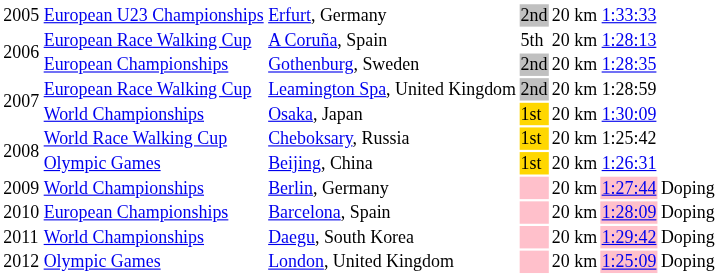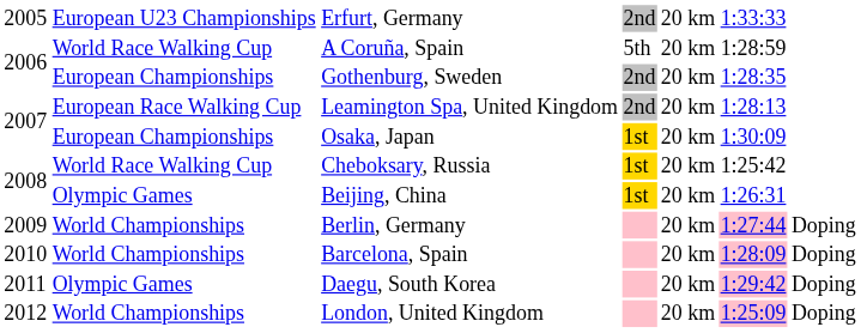A Coruña, Spain | column 2: European Race Walking Cup -> World Race Walking Cup
A Coruña, Spain | column 6: 1:28:13 -> 1:28:59
Leamington Spa, United Kingdom | column 6: 1:28:59 -> 1:28:13
Osaka, Japan | column 2: World Championships -> European Championships
Barcelona, Spain | column 2: European Championships -> World Championships
Daegu, South Korea | column 2: World Championships -> Olympic Games
London, United Kingdom | column 2: Olympic Games -> World Championships
